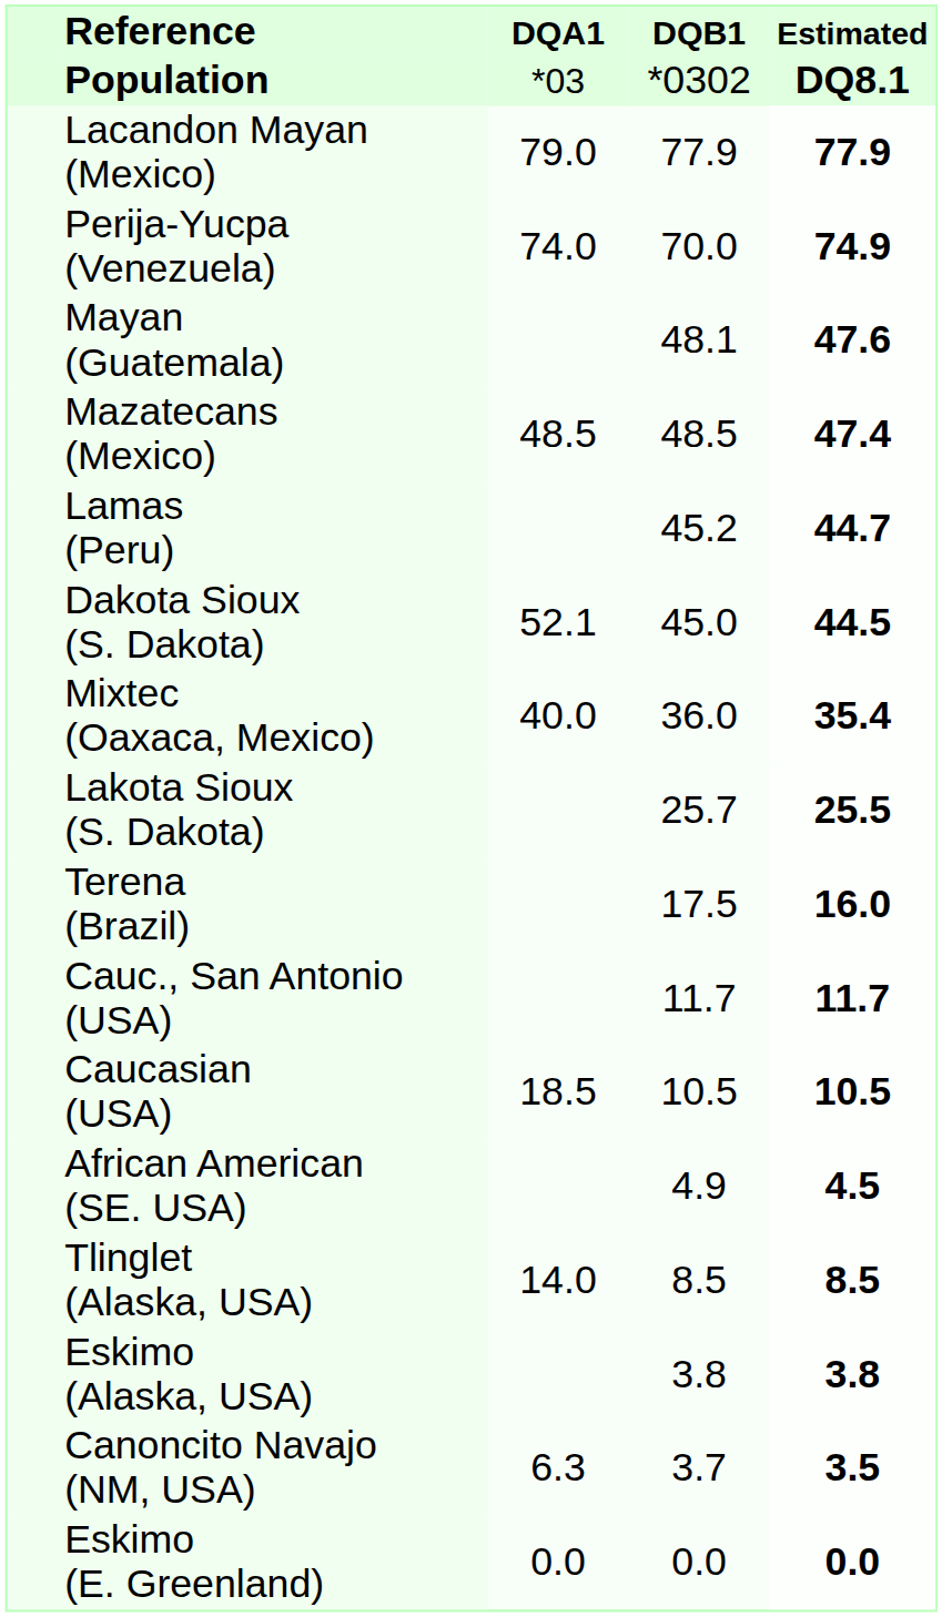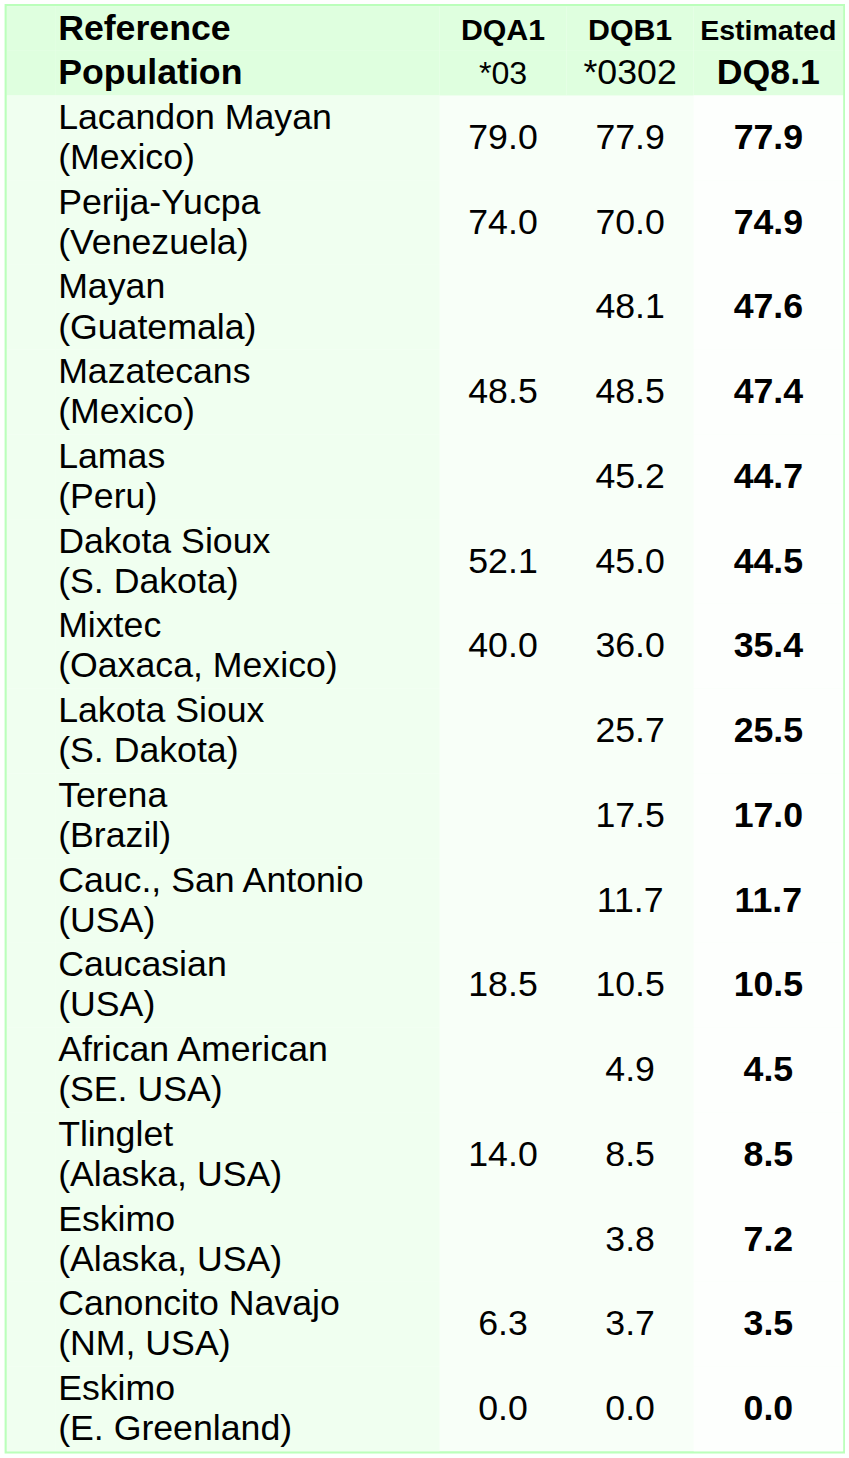Terena (Brazil) | Estimated: 16.0 -> 17.0
Eskimo (Alaska, USA) | Estimated: 3.8 -> 7.2
